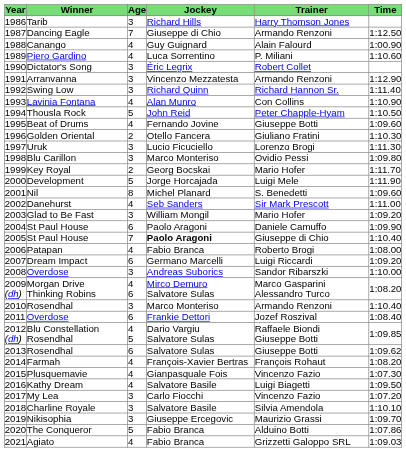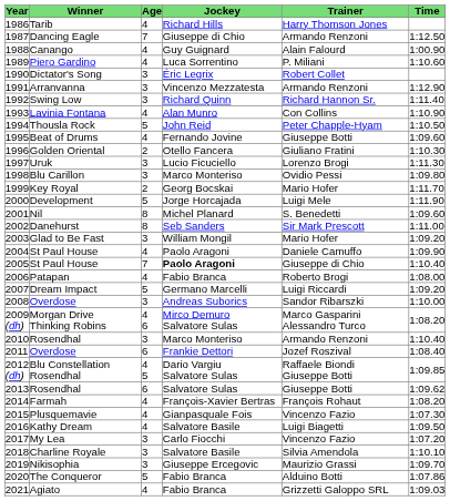Tarib | Age: 3 -> 4
Danehurst | Age: 4 -> 8
2004 / St Paul House | Age: 6 -> 4
Dream Impact | Age: 6 -> 5
